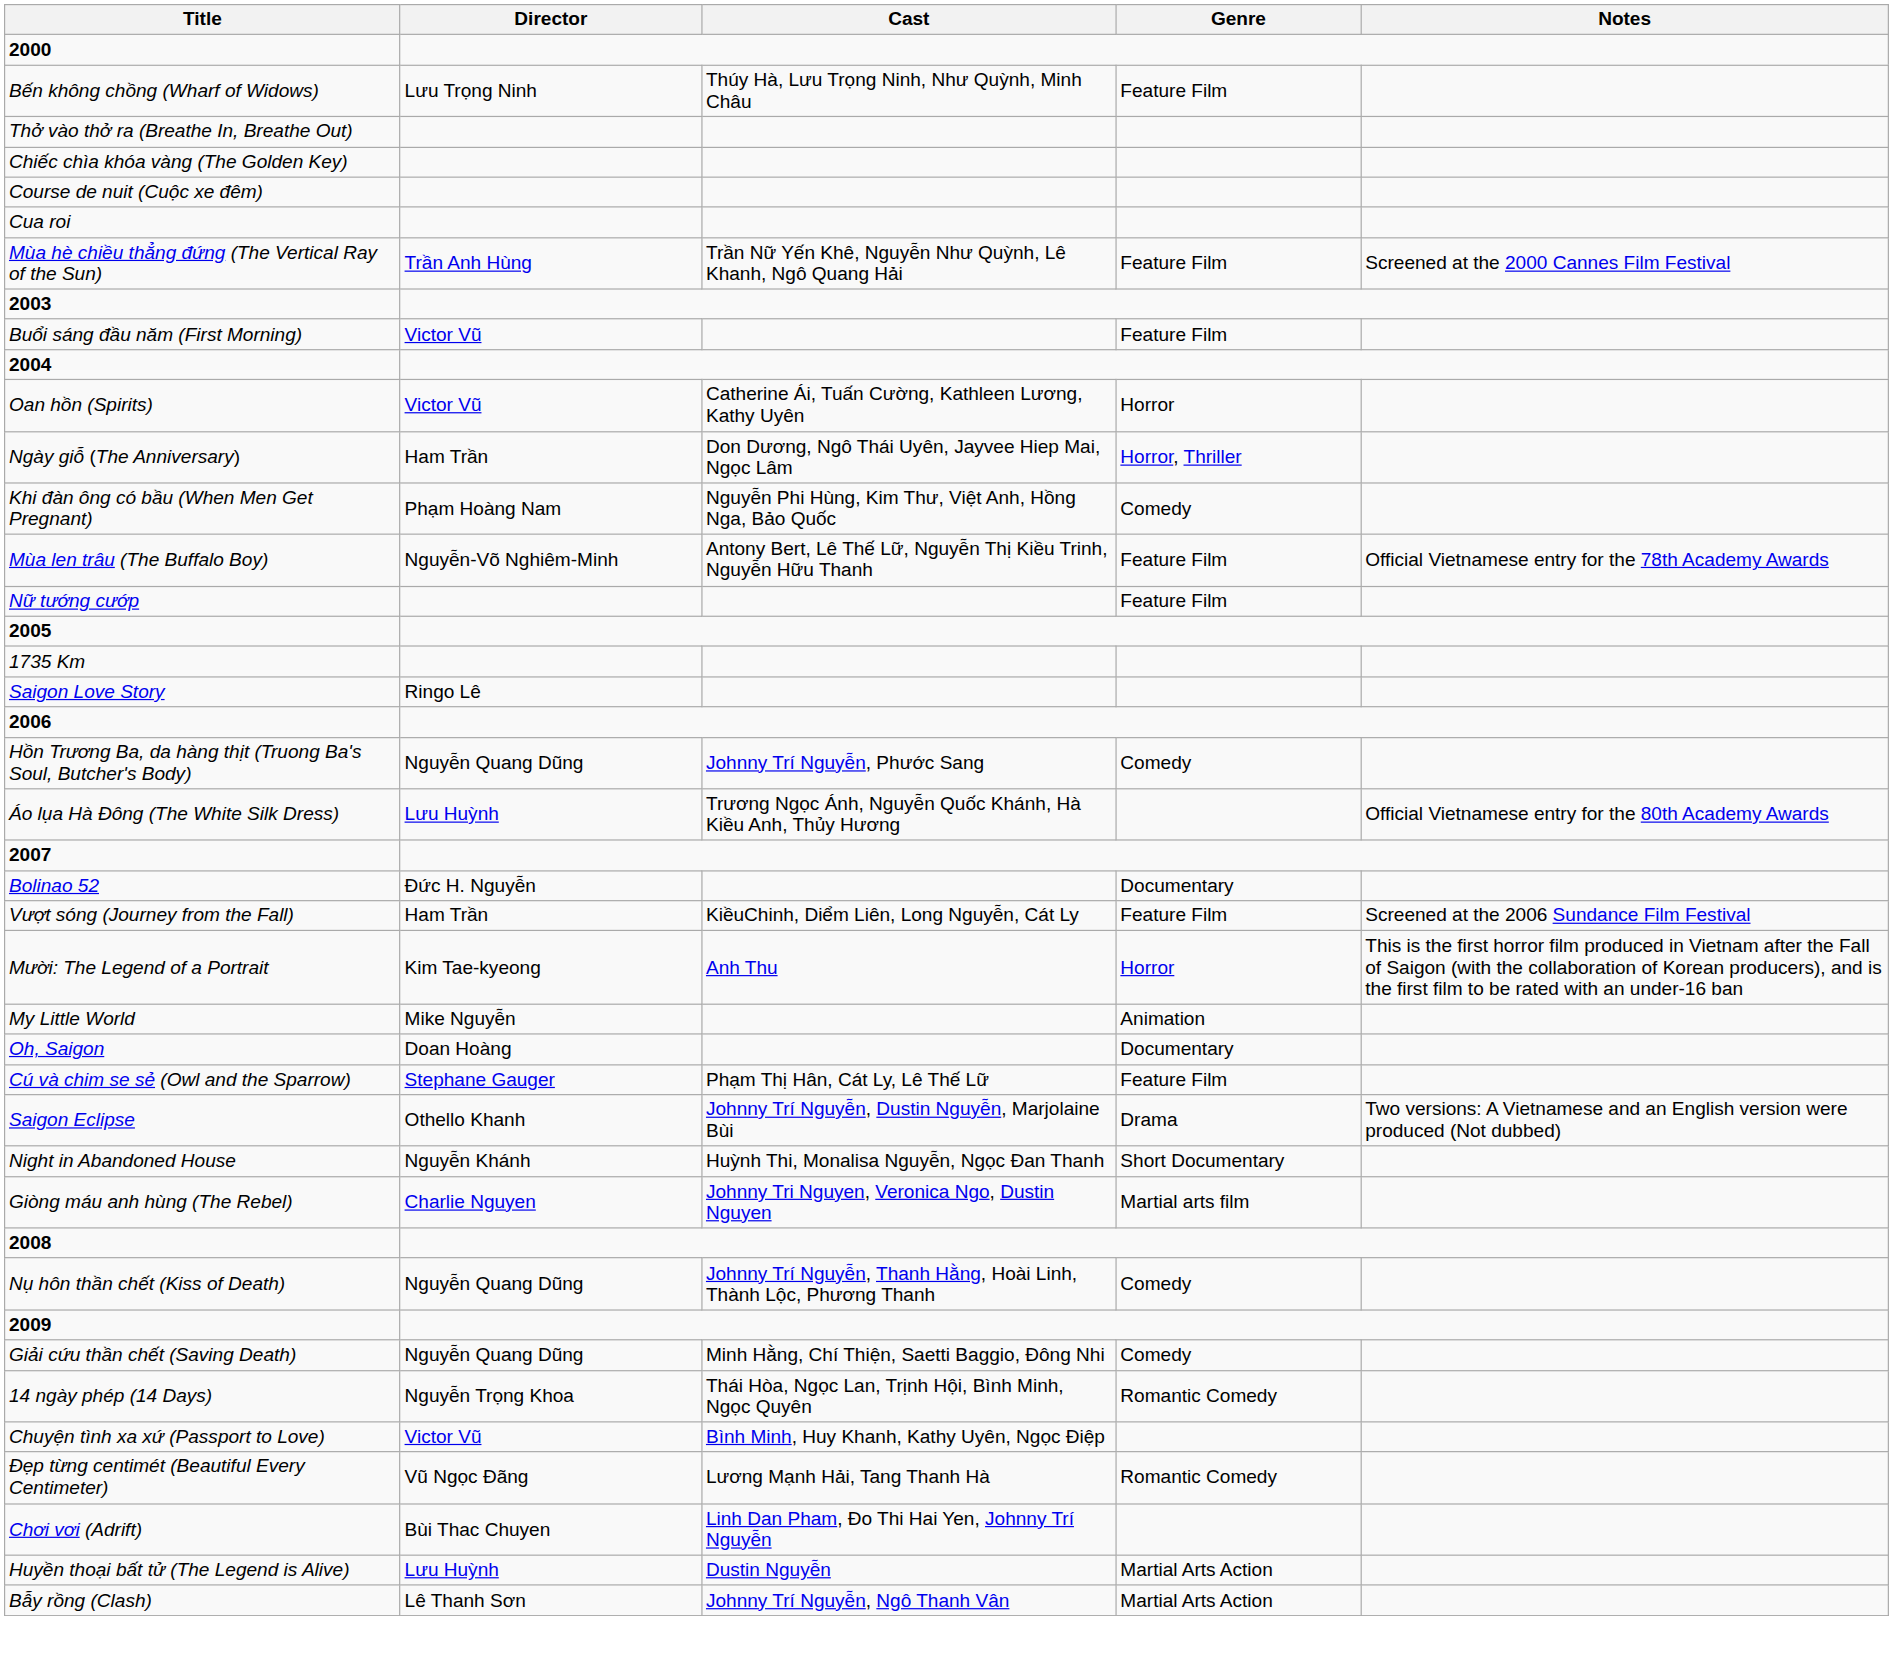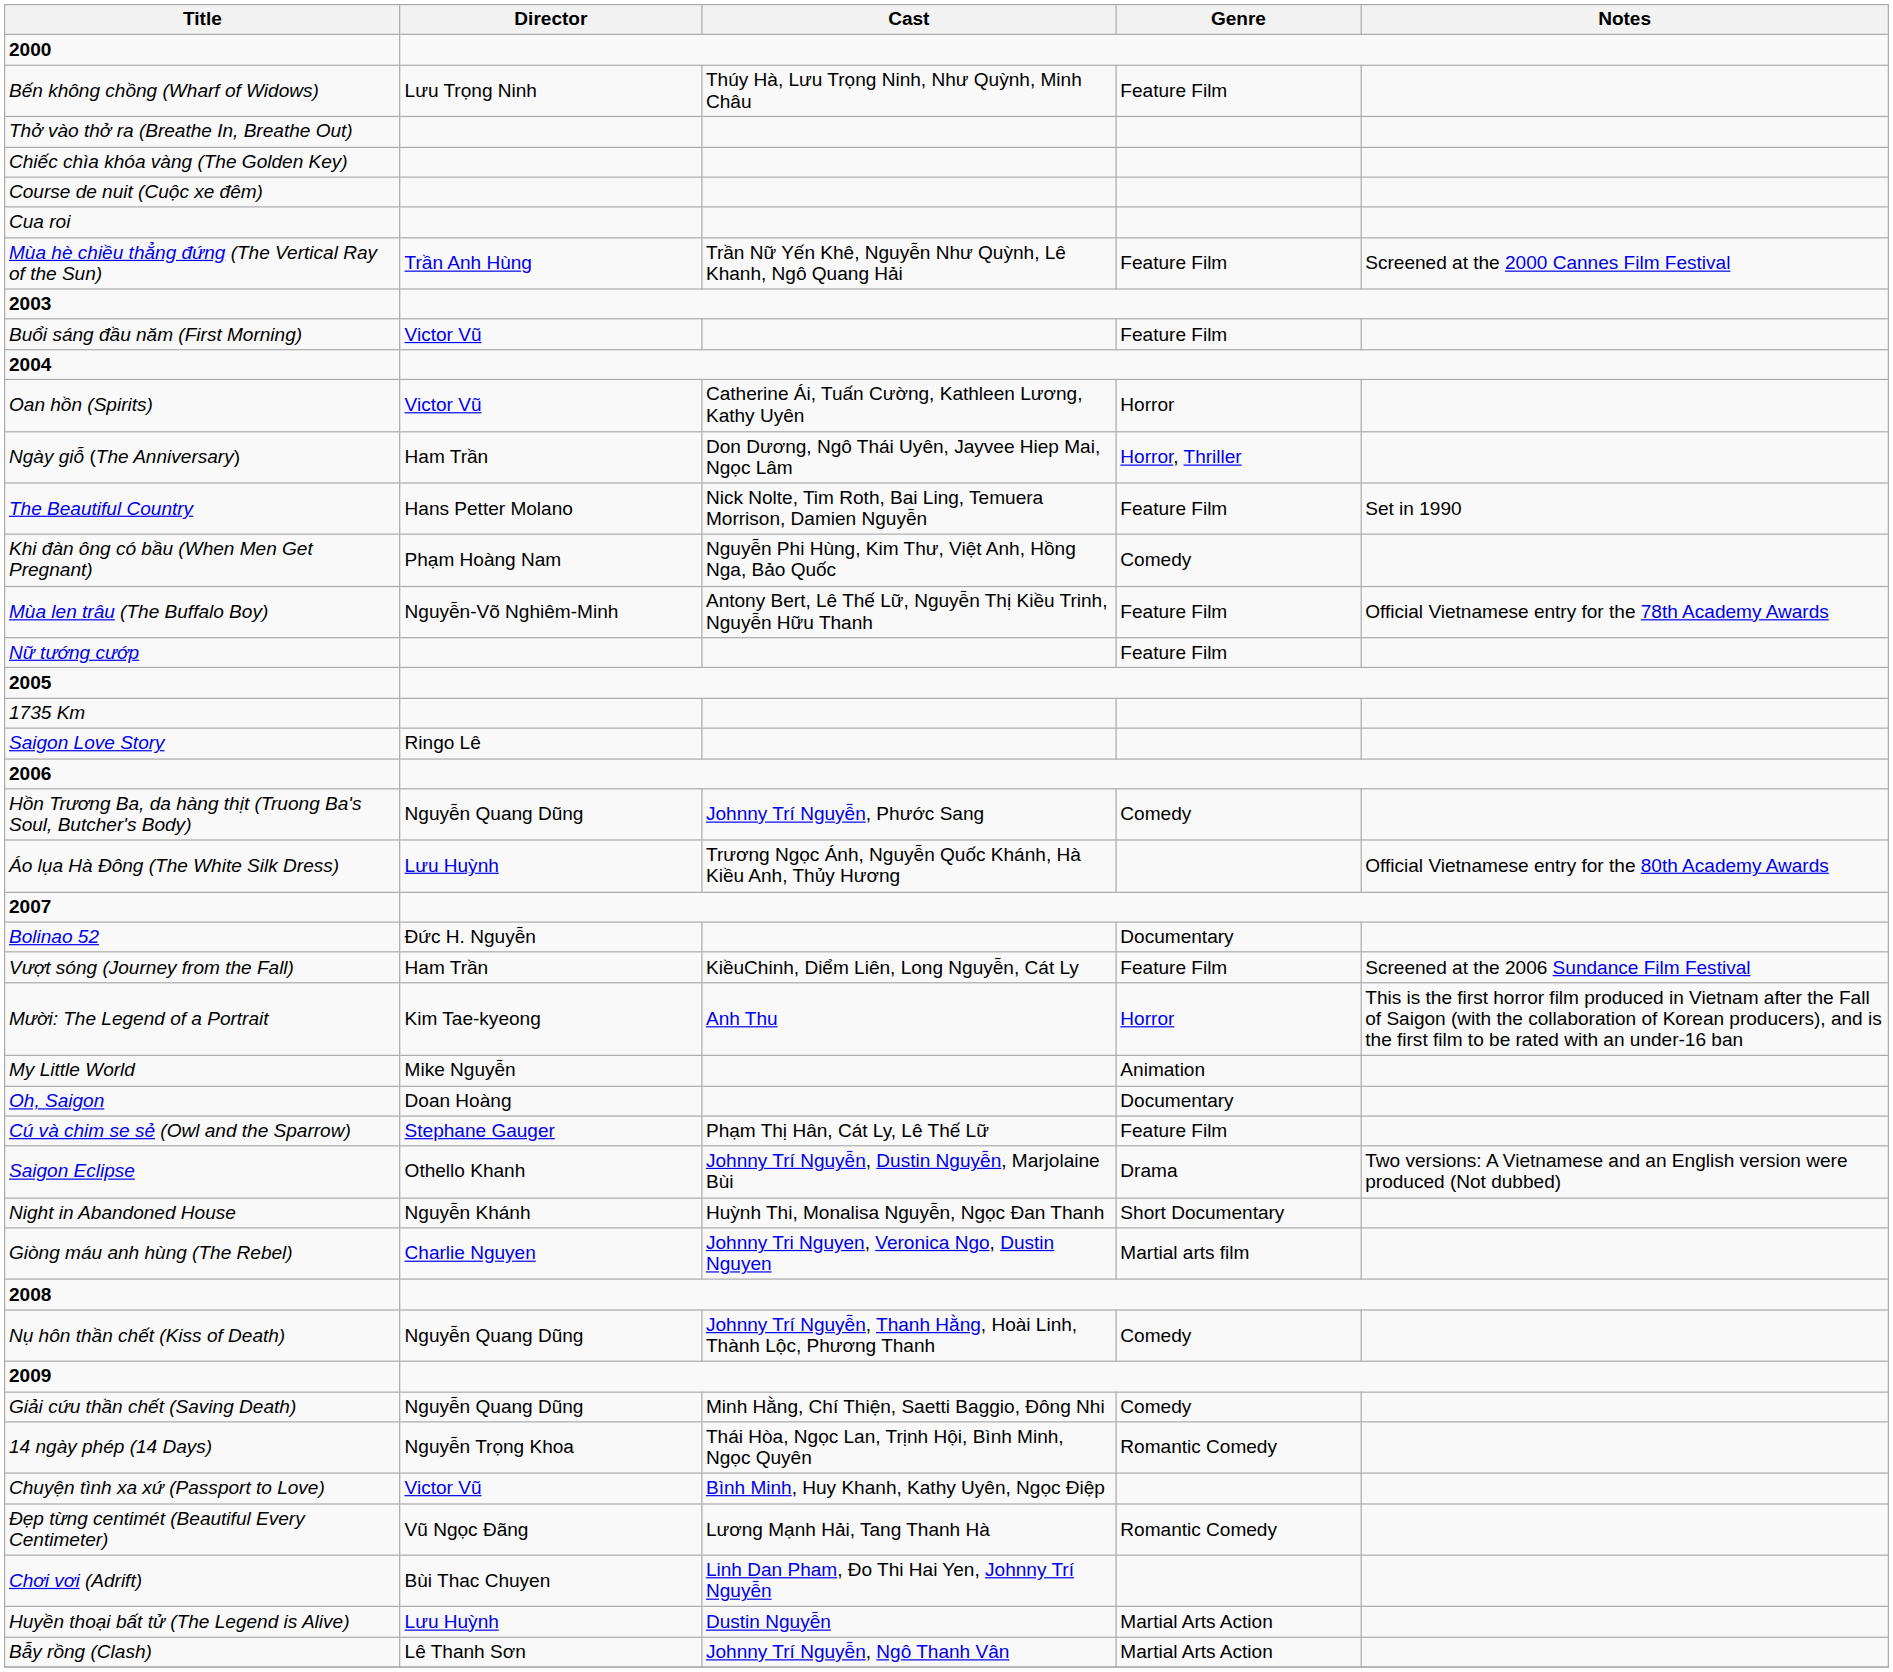+ row: The Beautiful Country | Hans Petter Molano | Nick Nolte, Tim Roth, Bai Ling, Temuera Morrison, Damien Nguyễn | Feature Film | Set in 1990
